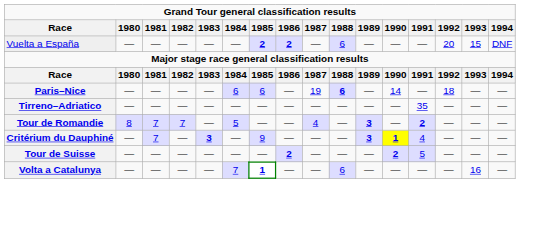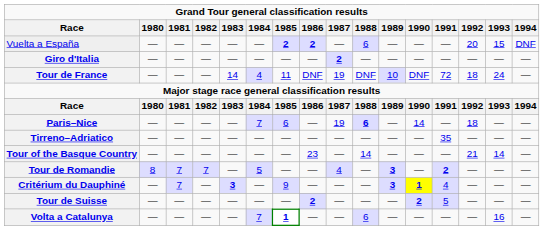+ row: Giro d'Italia | — | — | — | — | — | — | — | 2 | — | — | — | — | — | — | —
+ row: Tour de France | — | — | — | 14 | 4 | 11 | DNF | 19 | DNF | 10 | DNF | 72 | 18 | 24 | —
Paris–Nice | 1984: 6 -> 7
+ row: Tour of the Basque Country | — | — | — | — | — | — | 23 | — | 14 | — | — | — | 21 | 14 | —
